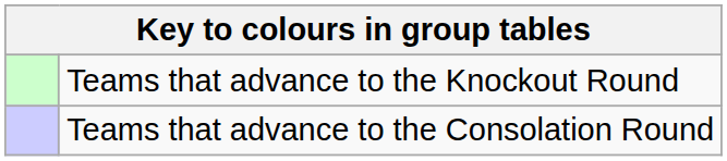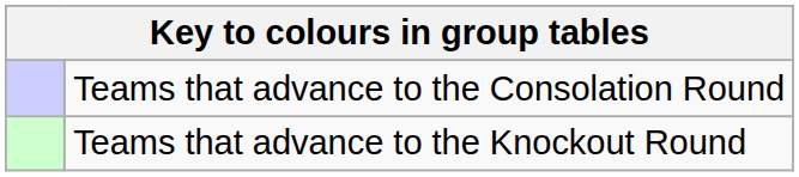rows swapped: Teams that advance to the Knockout Round <-> Teams that advance to the Consolation Round
